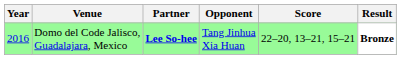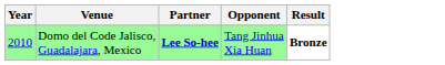- column: Score | 22–20, 13–21, 15–21
Domo del Code Jalisco, Guadalajara, Mexico | Year: 2016 -> 2010
